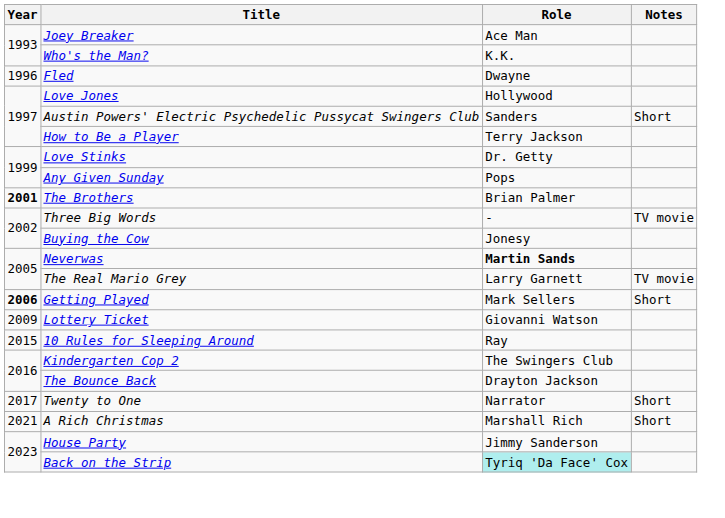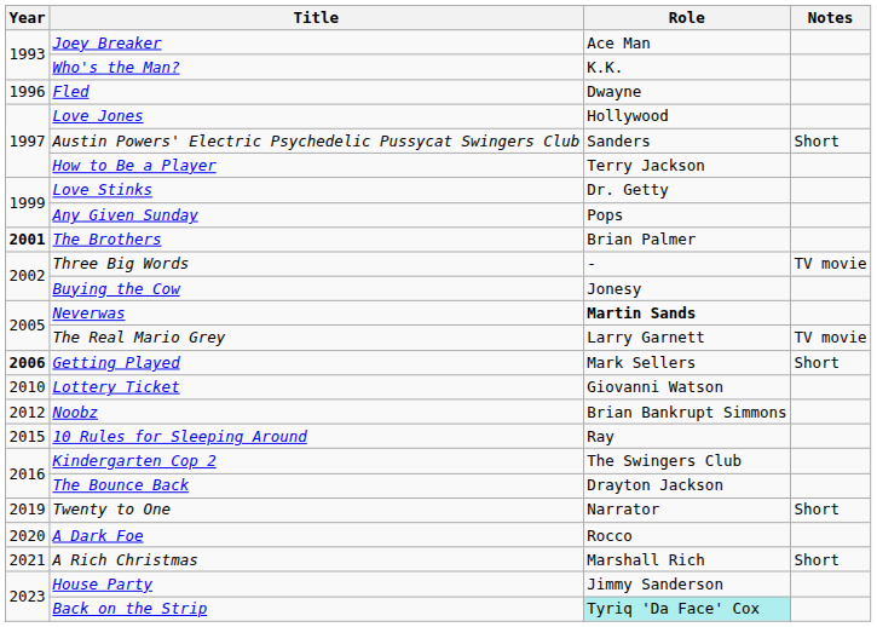Lottery Ticket | Year: 2009 -> 2010
+ row: 2012 | Noobz | Brian Bankrupt Simmons
Twenty to One | Year: 2017 -> 2019
+ row: 2020 | A Dark Foe | Rocco
